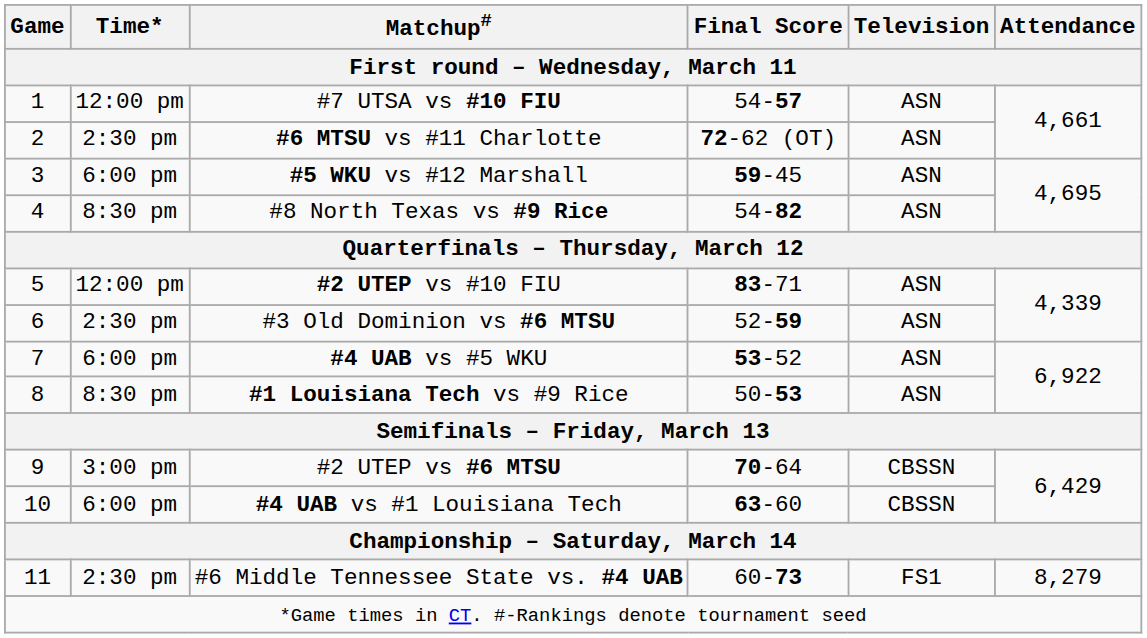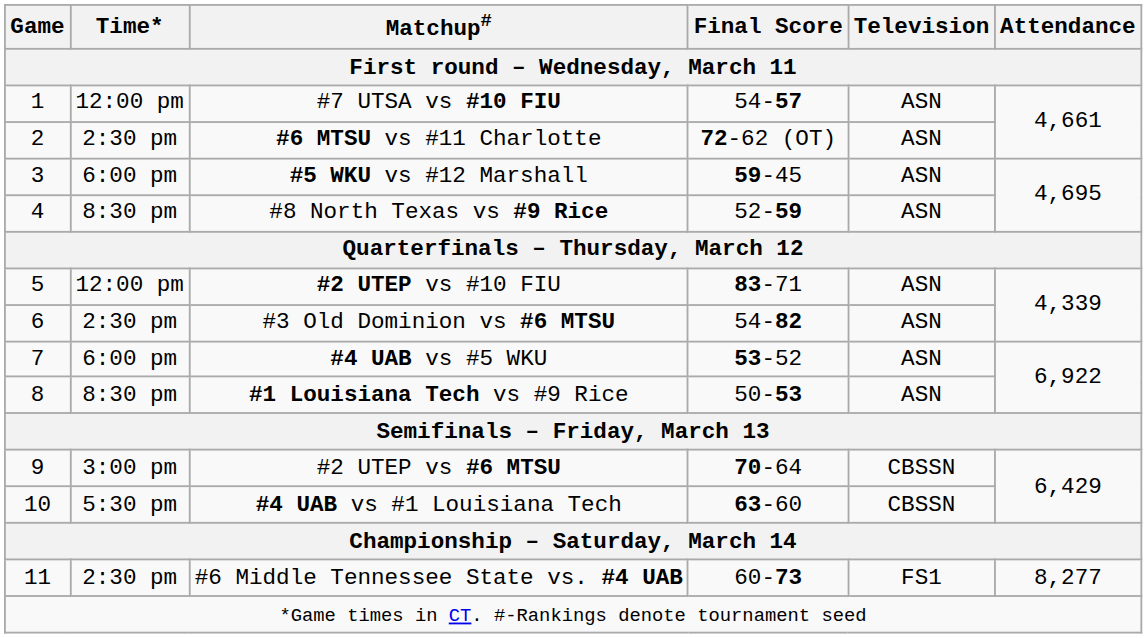#8 North Texas vs #9 Rice | Final Score: 54-82 -> 52-59
#3 Old Dominion vs #6 MTSU | Final Score: 52-59 -> 54-82
#4 UAB vs #1 Louisiana Tech | Time*: 6:00 pm -> 5:30 pm
#6 Middle Tennessee State vs. #4 UAB | Attendance: 8,279 -> 8,277
